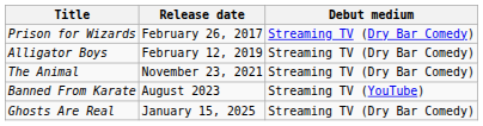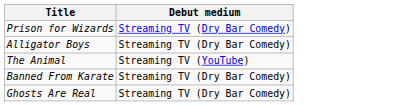- column: Release date | February 26, 2017 | February 12, 2019 | November 23, 2021 | August 2023 | January 15, 2025
The Animal | Debut medium: Streaming TV (Dry Bar Comedy) -> Streaming TV (YouTube)
Banned From Karate | Debut medium: Streaming TV (YouTube) -> Streaming TV (Dry Bar Comedy)
